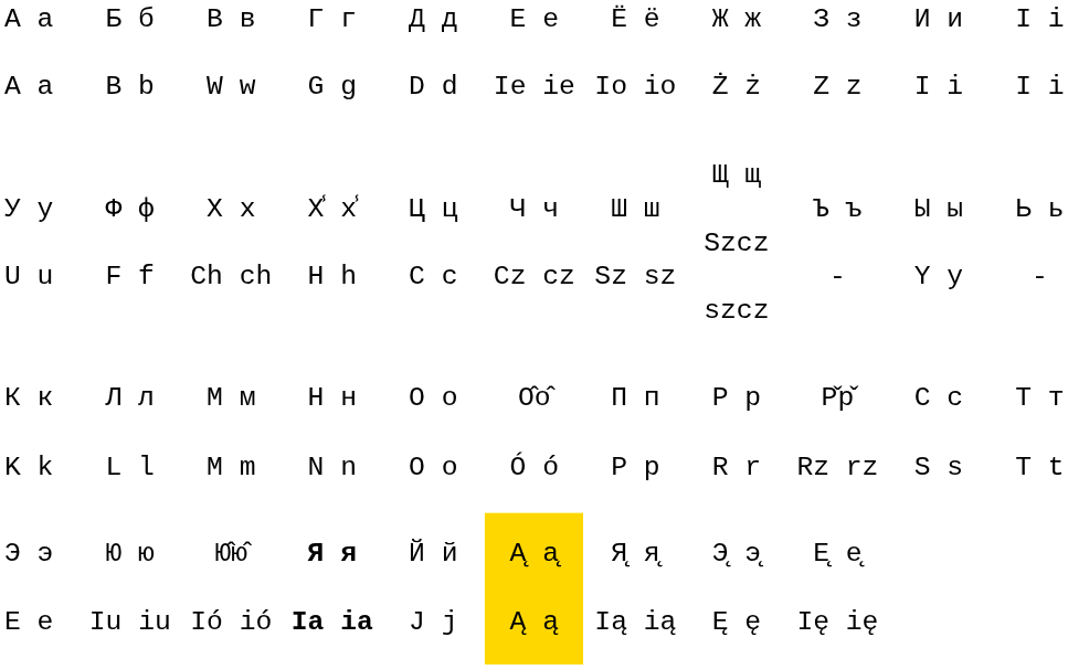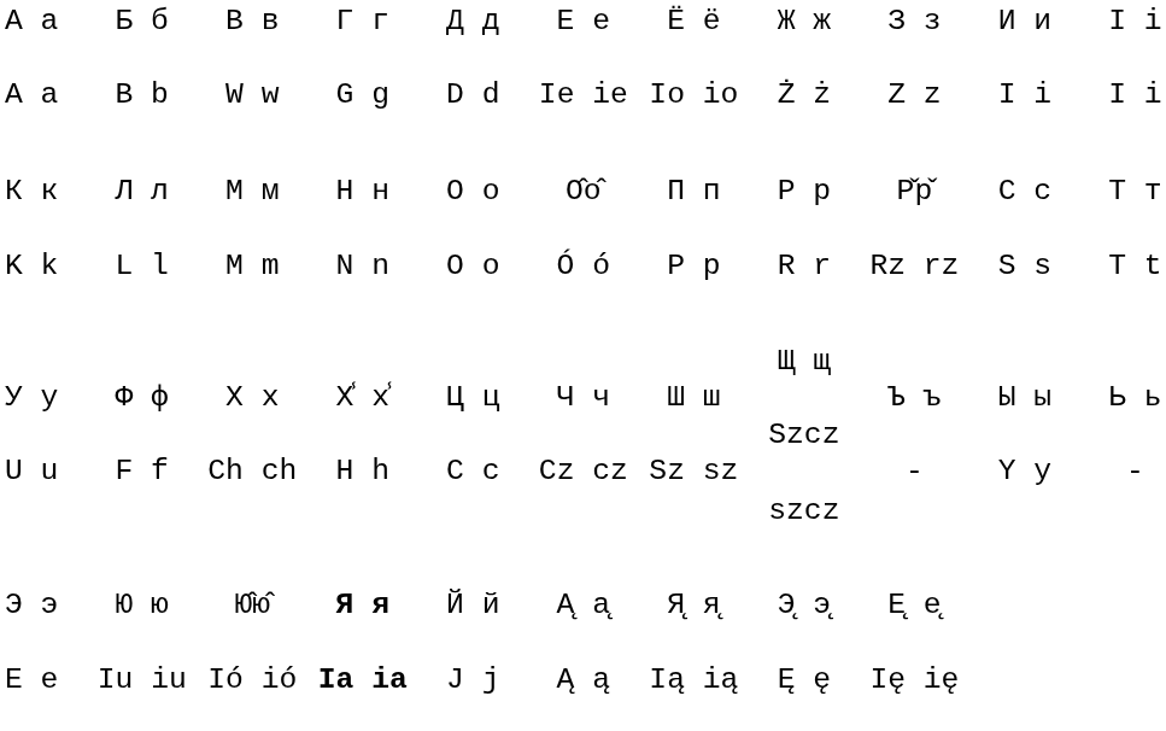rows swapped: К к K k <-> У у U u
Э э E e | column 6: gold background -> no background
